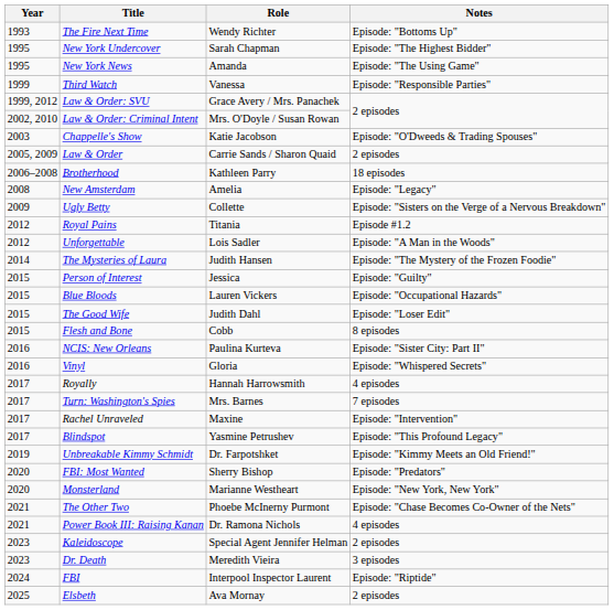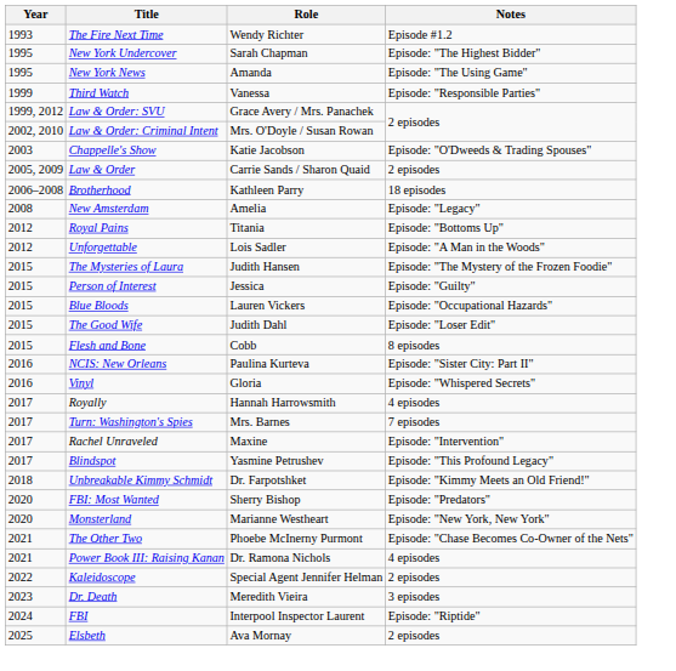The Fire Next Time | Notes: Episode: "Bottoms Up" -> Episode #1.2
- row: 2009 | Ugly Betty | Collette | Episode: "Sisters on the Verge of a Nervous Breakdown"
Royal Pains | Notes: Episode #1.2 -> Episode: "Bottoms Up"
The Mysteries of Laura | Year: 2014 -> 2015
Unbreakable Kimmy Schmidt | Year: 2019 -> 2018
Kaleidoscope | Year: 2023 -> 2022
